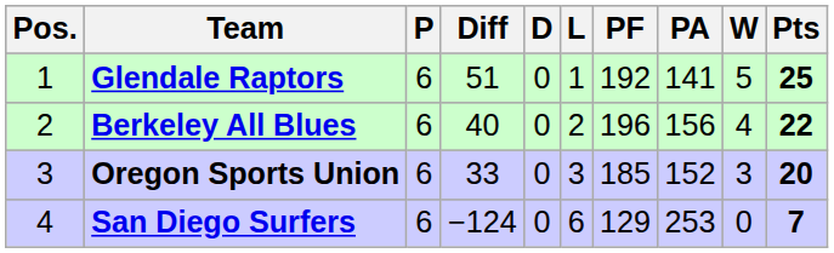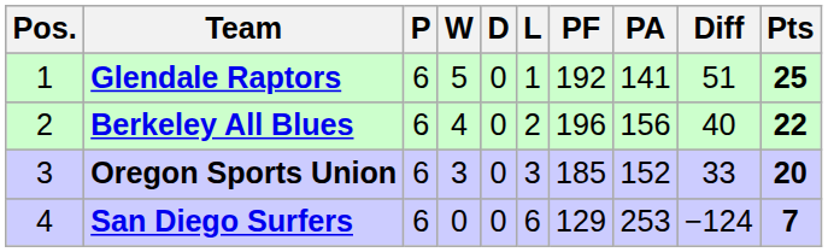columns swapped: W <-> Diff
